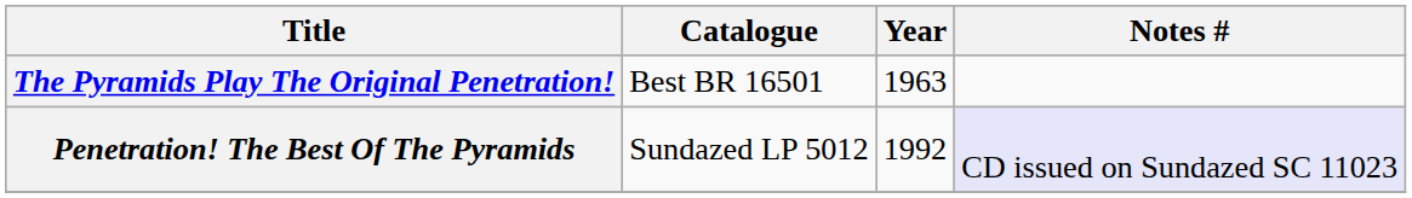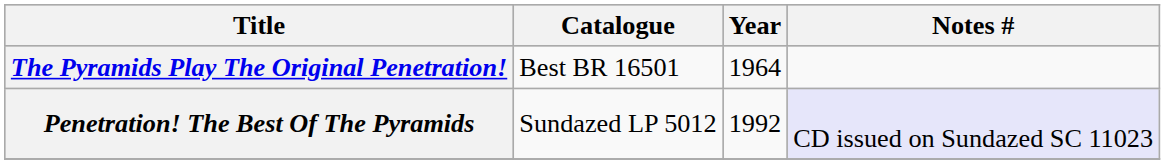The Pyramids Play The Original Penetration! | Year: 1963 -> 1964
